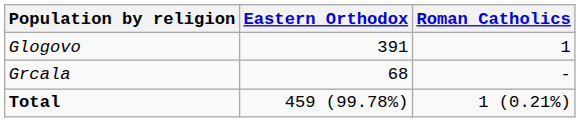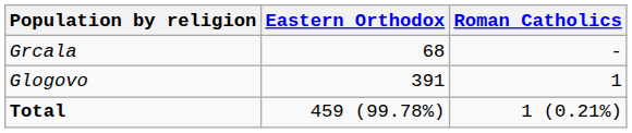rows swapped: Glogovo <-> Grcala
